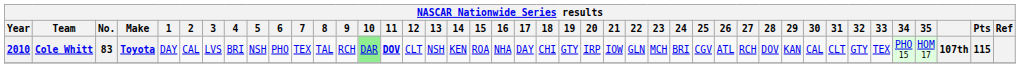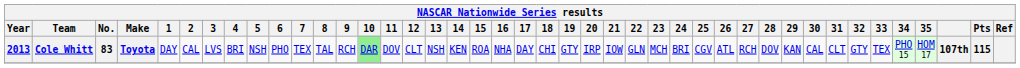Cole Whitt | Year: 2010 -> 2013
Cole Whitt | 11: bold -> normal
